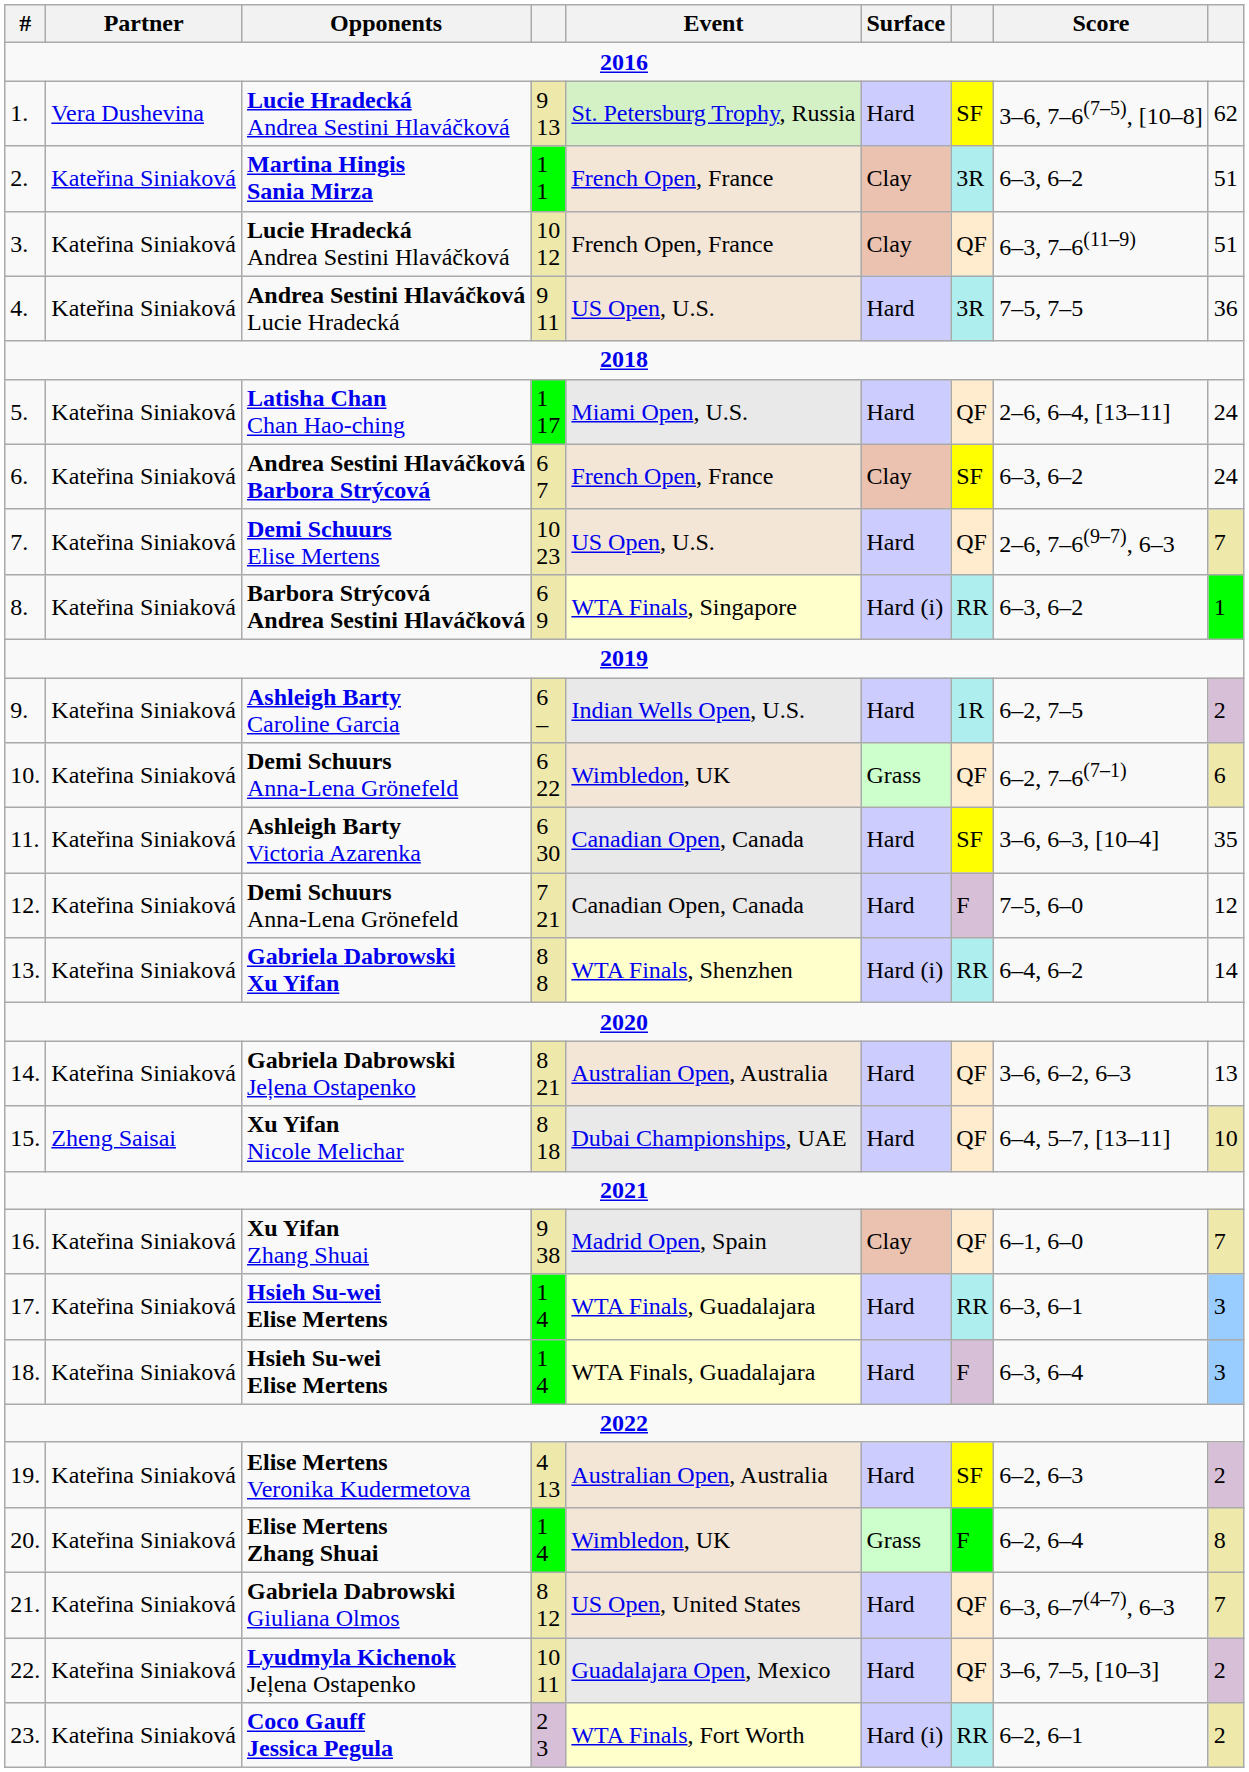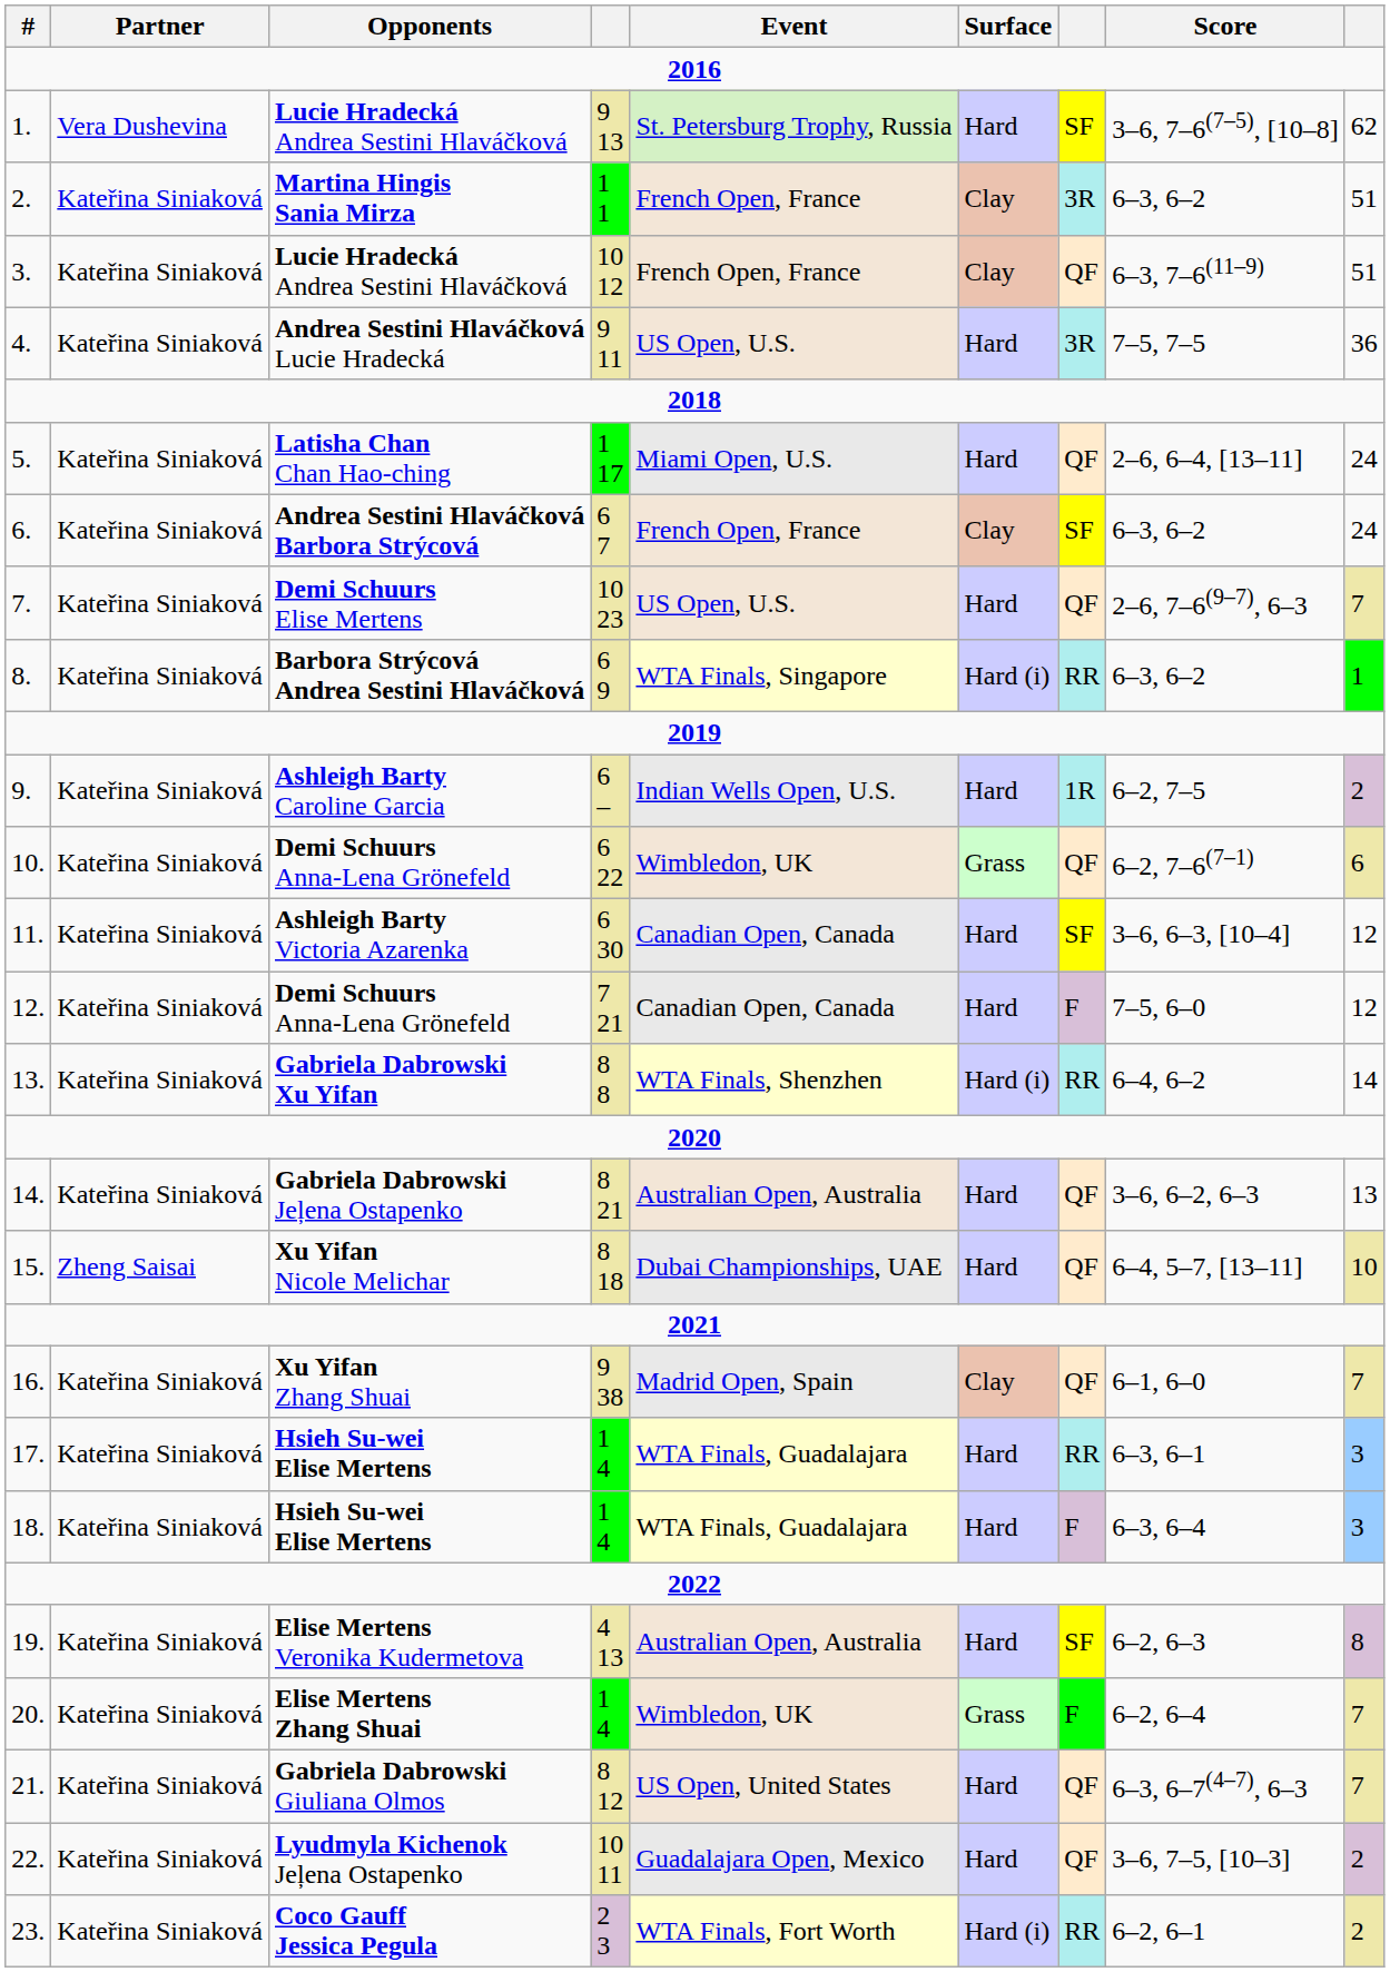11. | column 9: 35 -> 12
19. | column 9: 2 -> 8
20. | column 9: 8 -> 7
